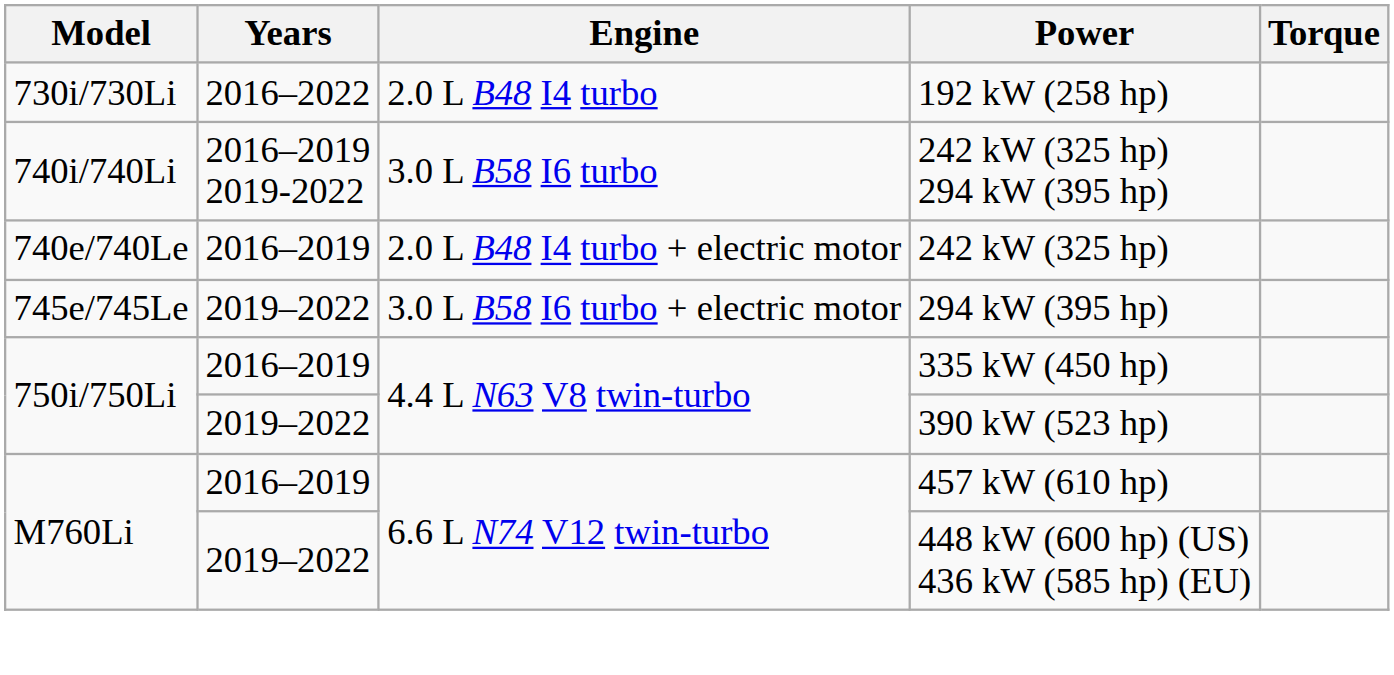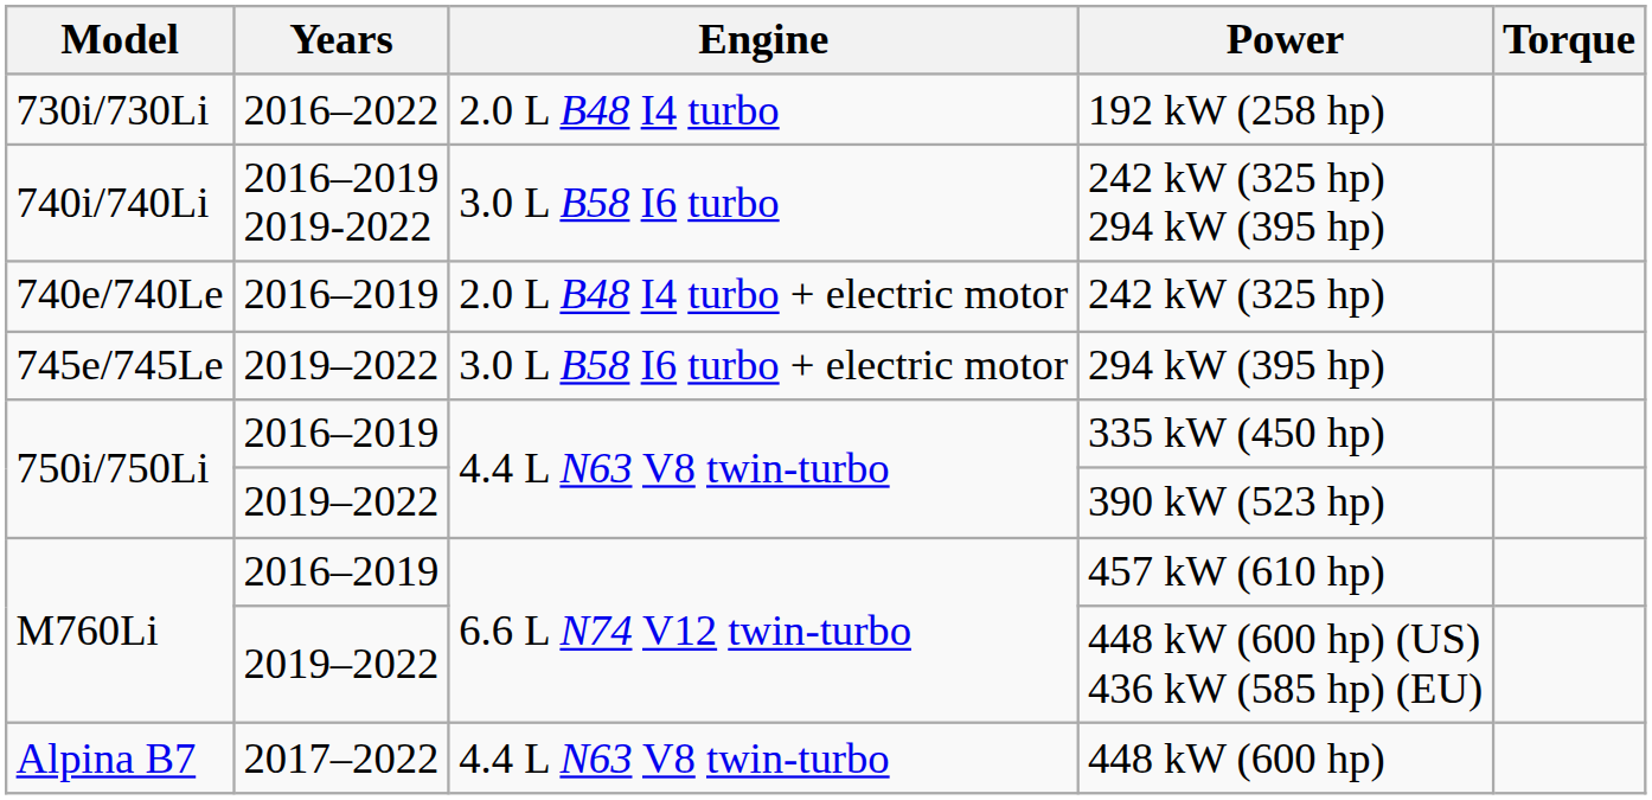+ row: Alpina B7 | 2017–2022 | 4.4 L N63 V8 twin-turbo | 448 kW (600 hp)
